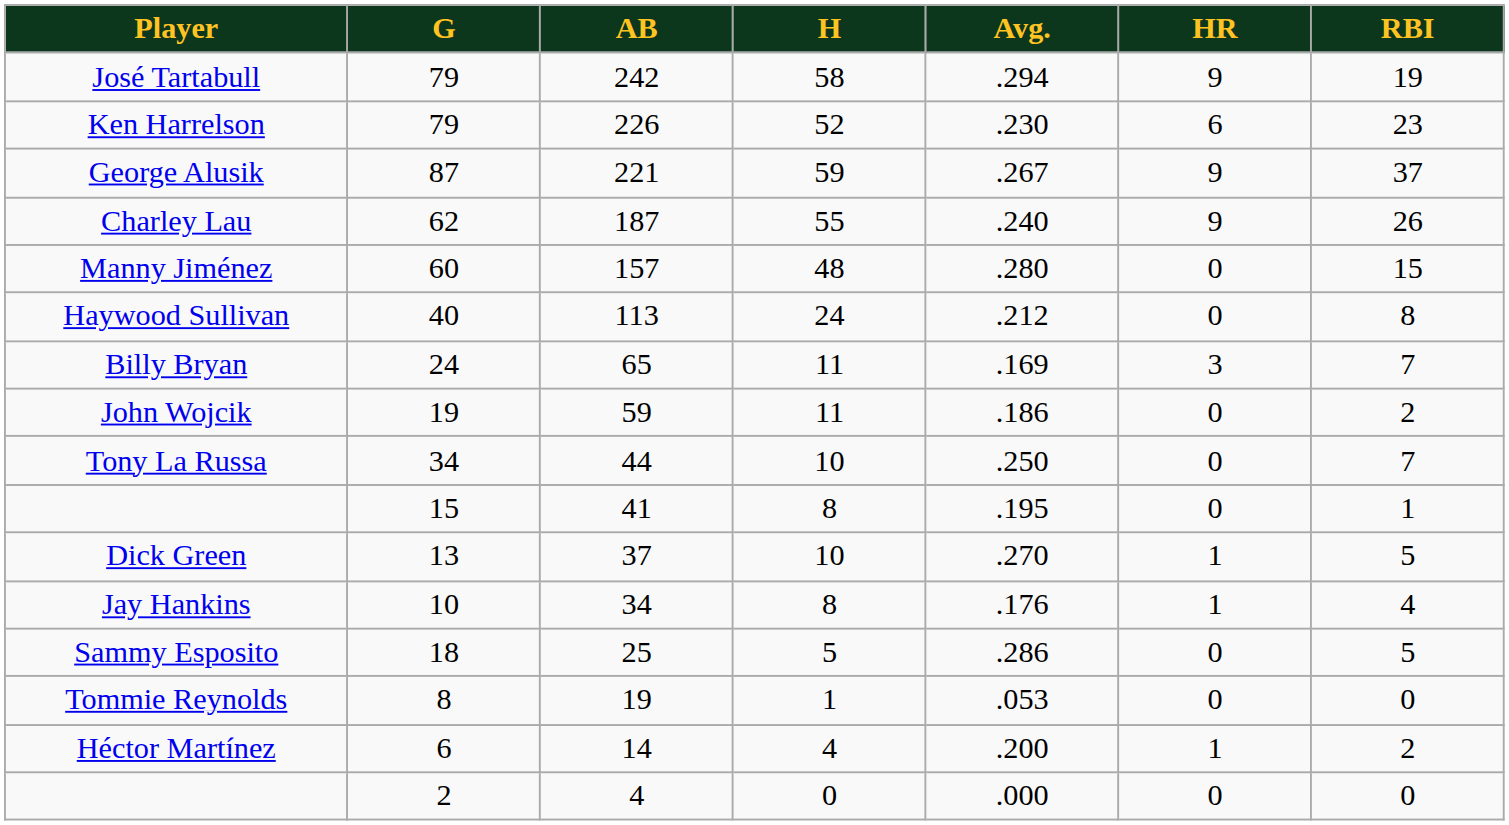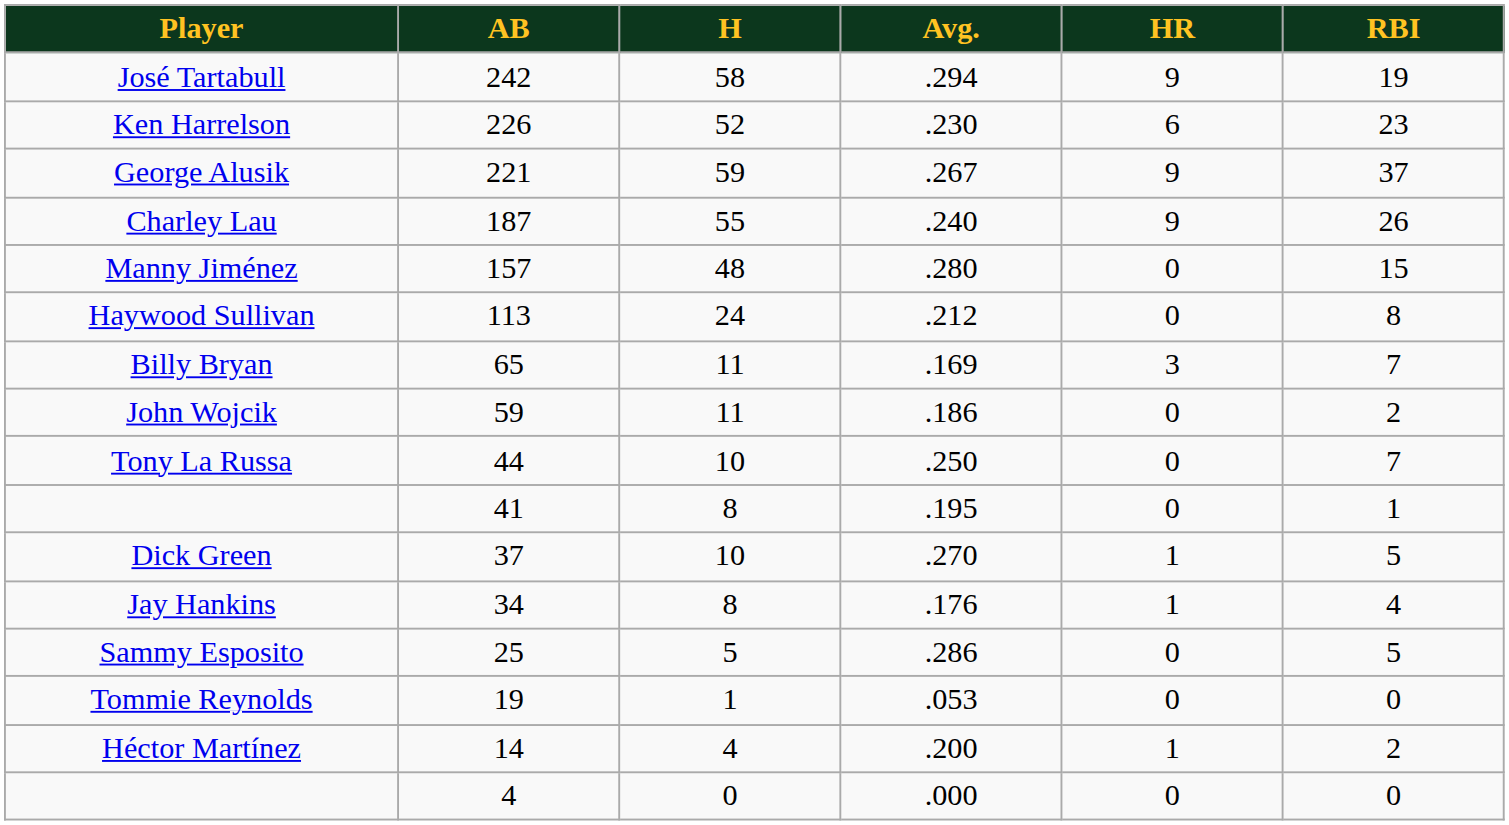- column: G | 79 | 79 | 87 | 62 | 60 | 40 | 24 | 19 | 34 | 15 | 13 | 10 | 18 | 8 | 6 | 2
